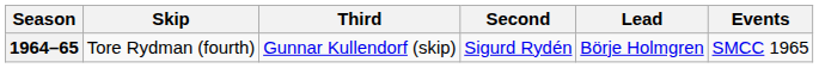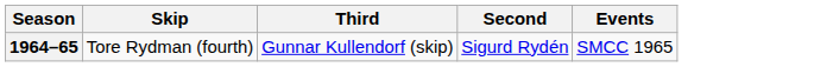- column: Lead | Börje Holmgren
